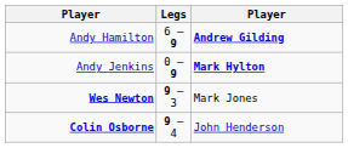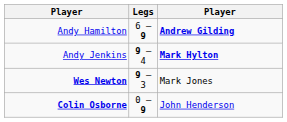Andy Jenkins | Legs: 0 – 9 -> 9 – 4
Colin Osborne | Legs: 9 – 4 -> 0 – 9
